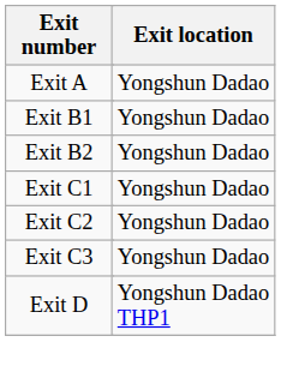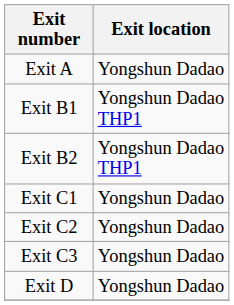Exit B1 | Exit location: Yongshun Dadao -> Yongshun Dadao THP1
Exit B2 | Exit location: Yongshun Dadao -> Yongshun Dadao THP1
Exit D | Exit location: Yongshun Dadao THP1 -> Yongshun Dadao
